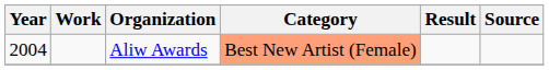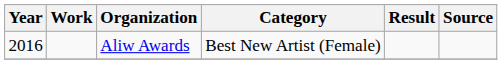Aliw Awards | Year: 2004 -> 2016
Aliw Awards | Category: lightsalmon background -> no background
